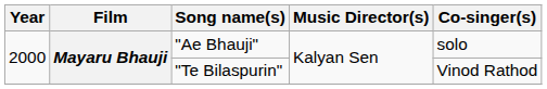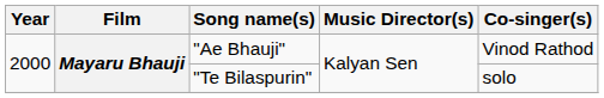"Ae Bhauji" | Co-singer(s): solo -> Vinod Rathod
"Te Bilaspurin" | Co-singer(s): Vinod Rathod -> solo
